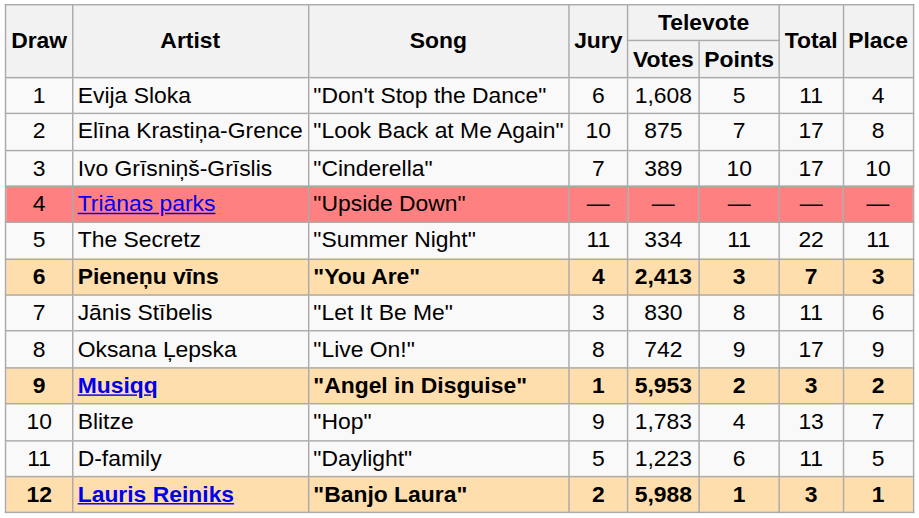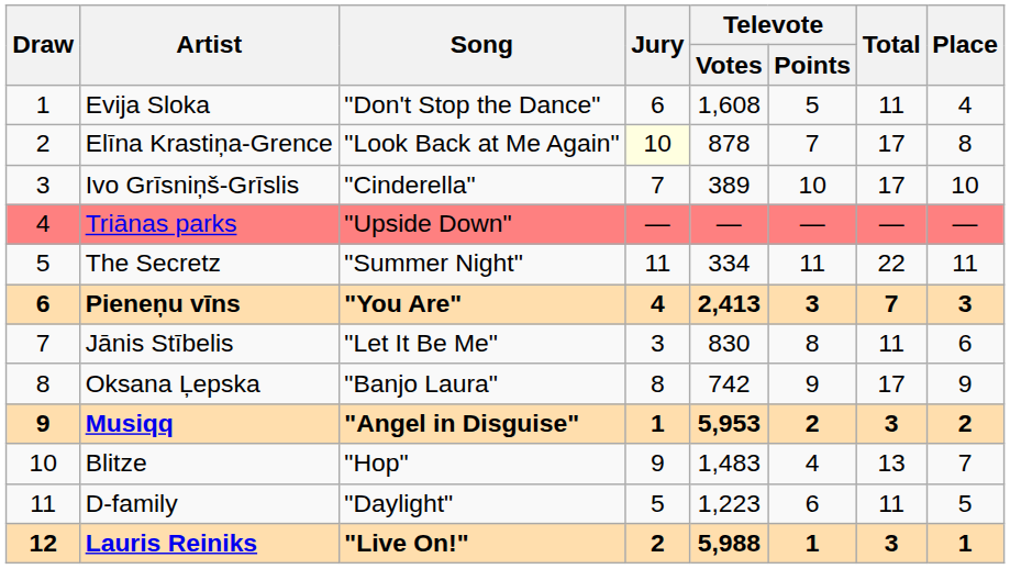Elīna Krastiņa-Grence | Jury: no background -> lightyellow background
Elīna Krastiņa-Grence | Televote / Votes: 875 -> 878
Oksana Ļepska | Song: "Live On!" -> "Banjo Laura"
Blitze | Televote / Votes: 1,783 -> 1,483
Lauris Reiniks | Song: "Banjo Laura" -> "Live On!"
